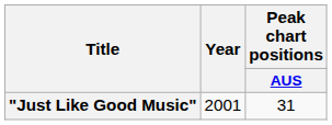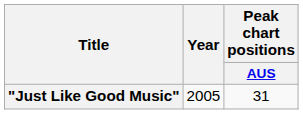"Just Like Good Music" | Year: 2001 -> 2005
